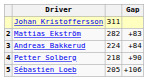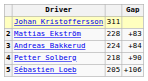Mattias Ekström | column 3: 282 -> 228
